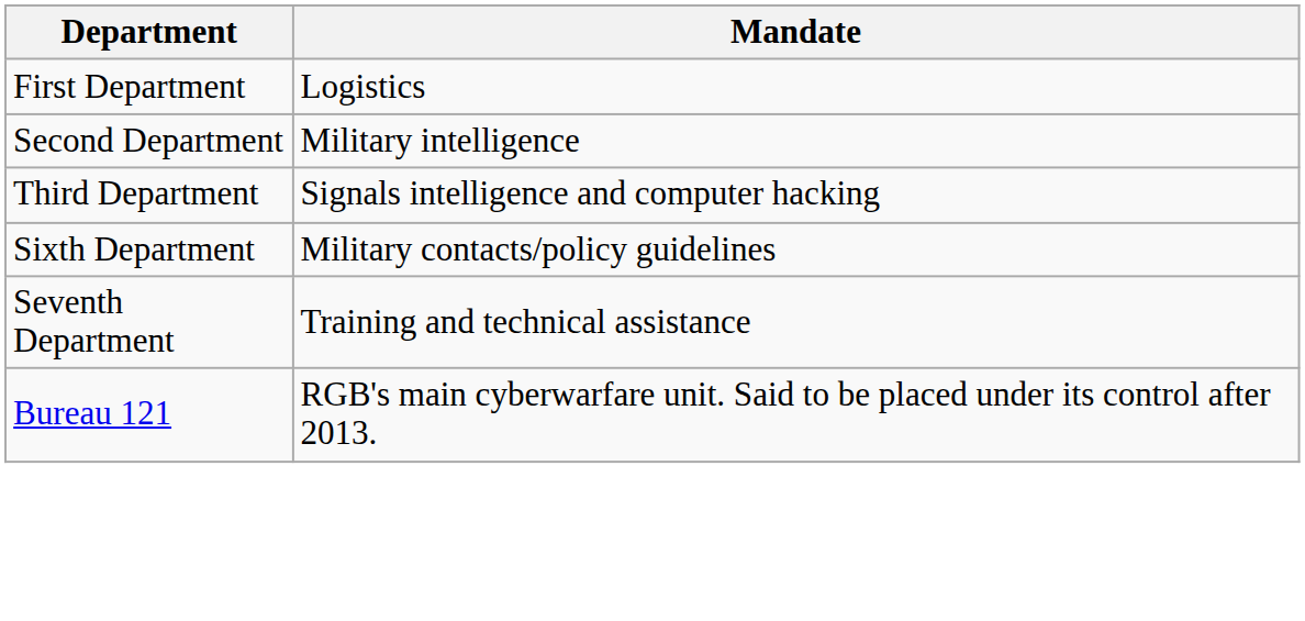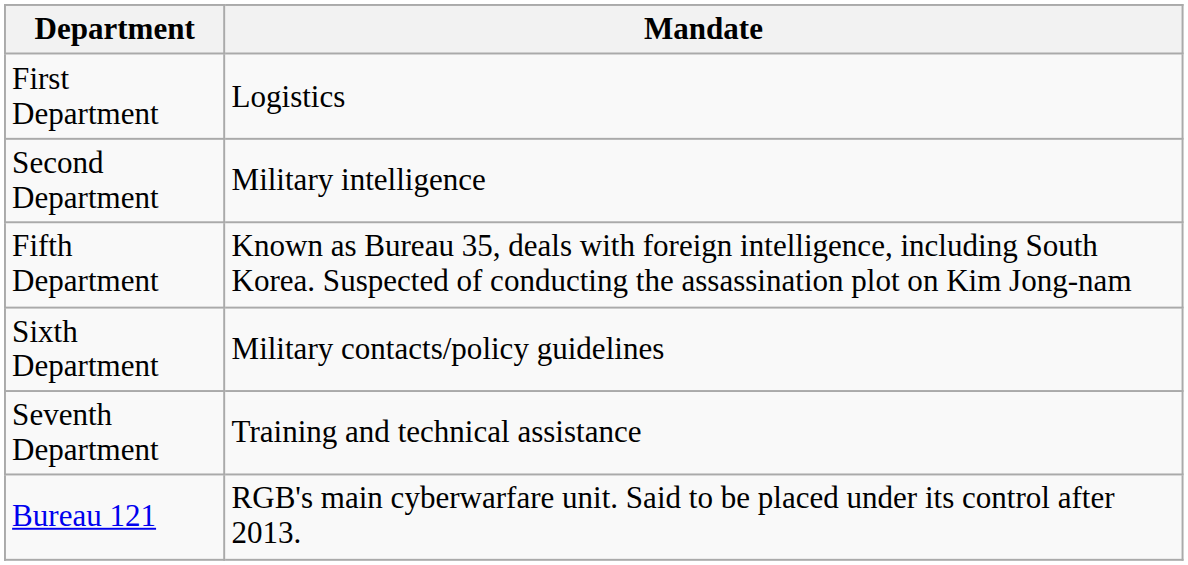- row: Third Department | Signals intelligence and computer hacking
+ row: Fifth Department | Known as Bureau 35, deals with foreign intelligence, including South Korea. Suspected of conducting the assassination plot on Kim Jong-nam
